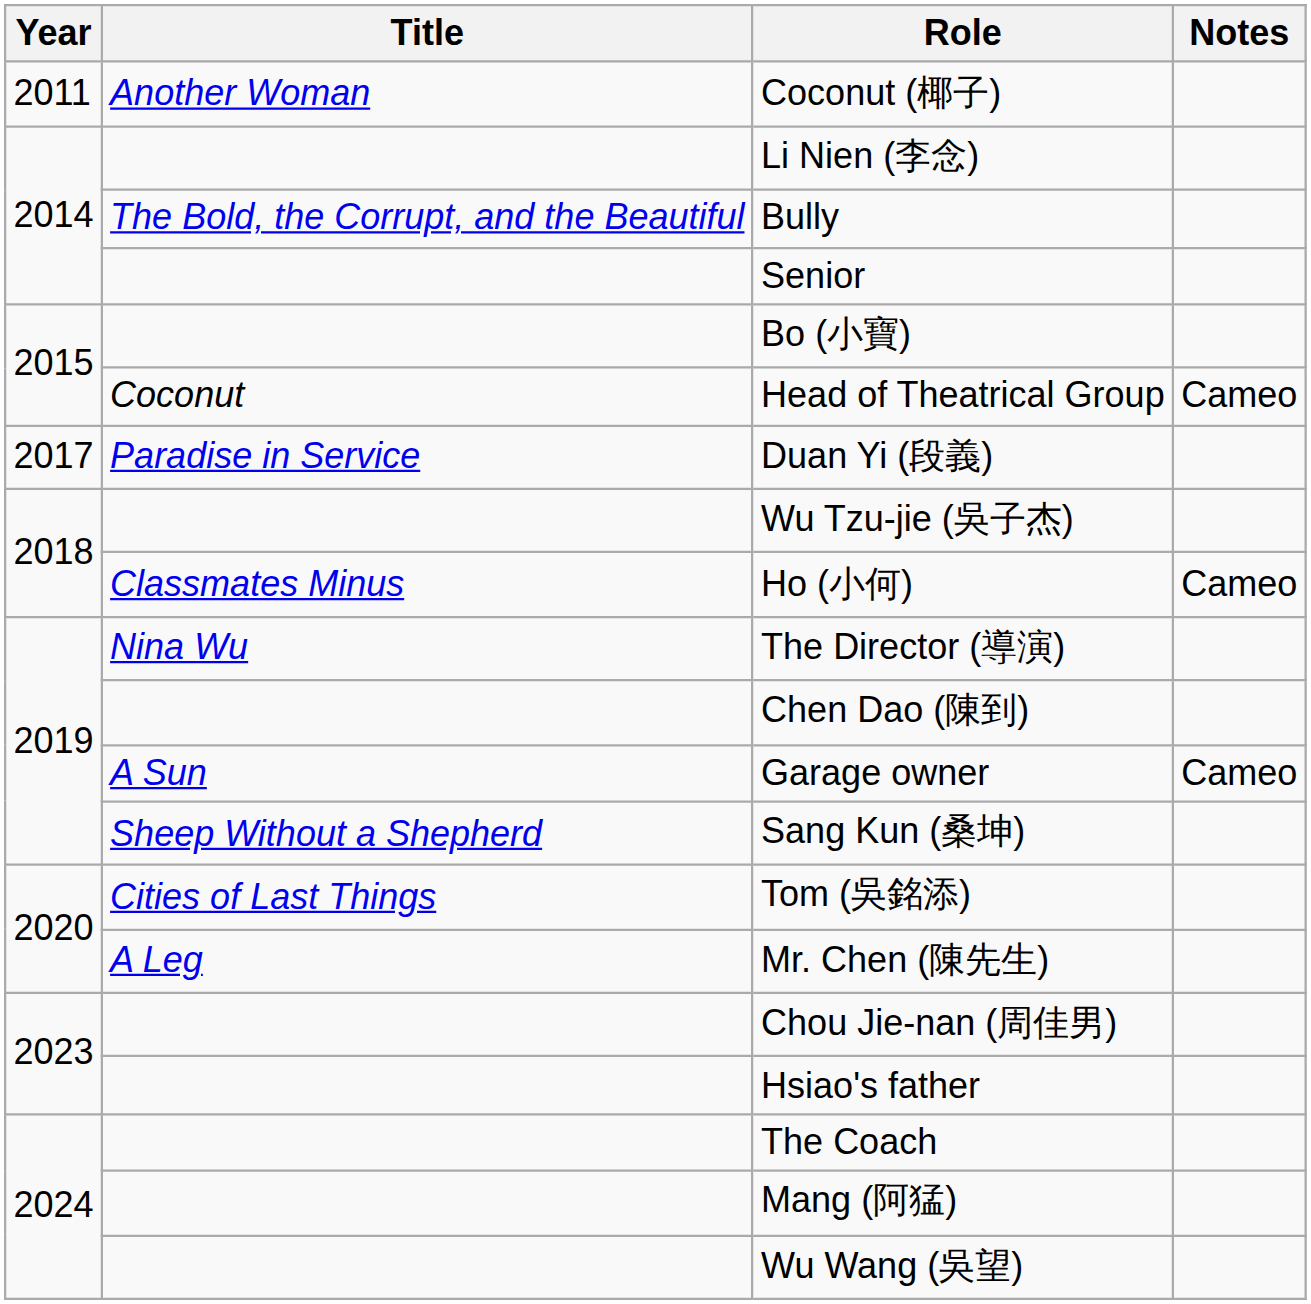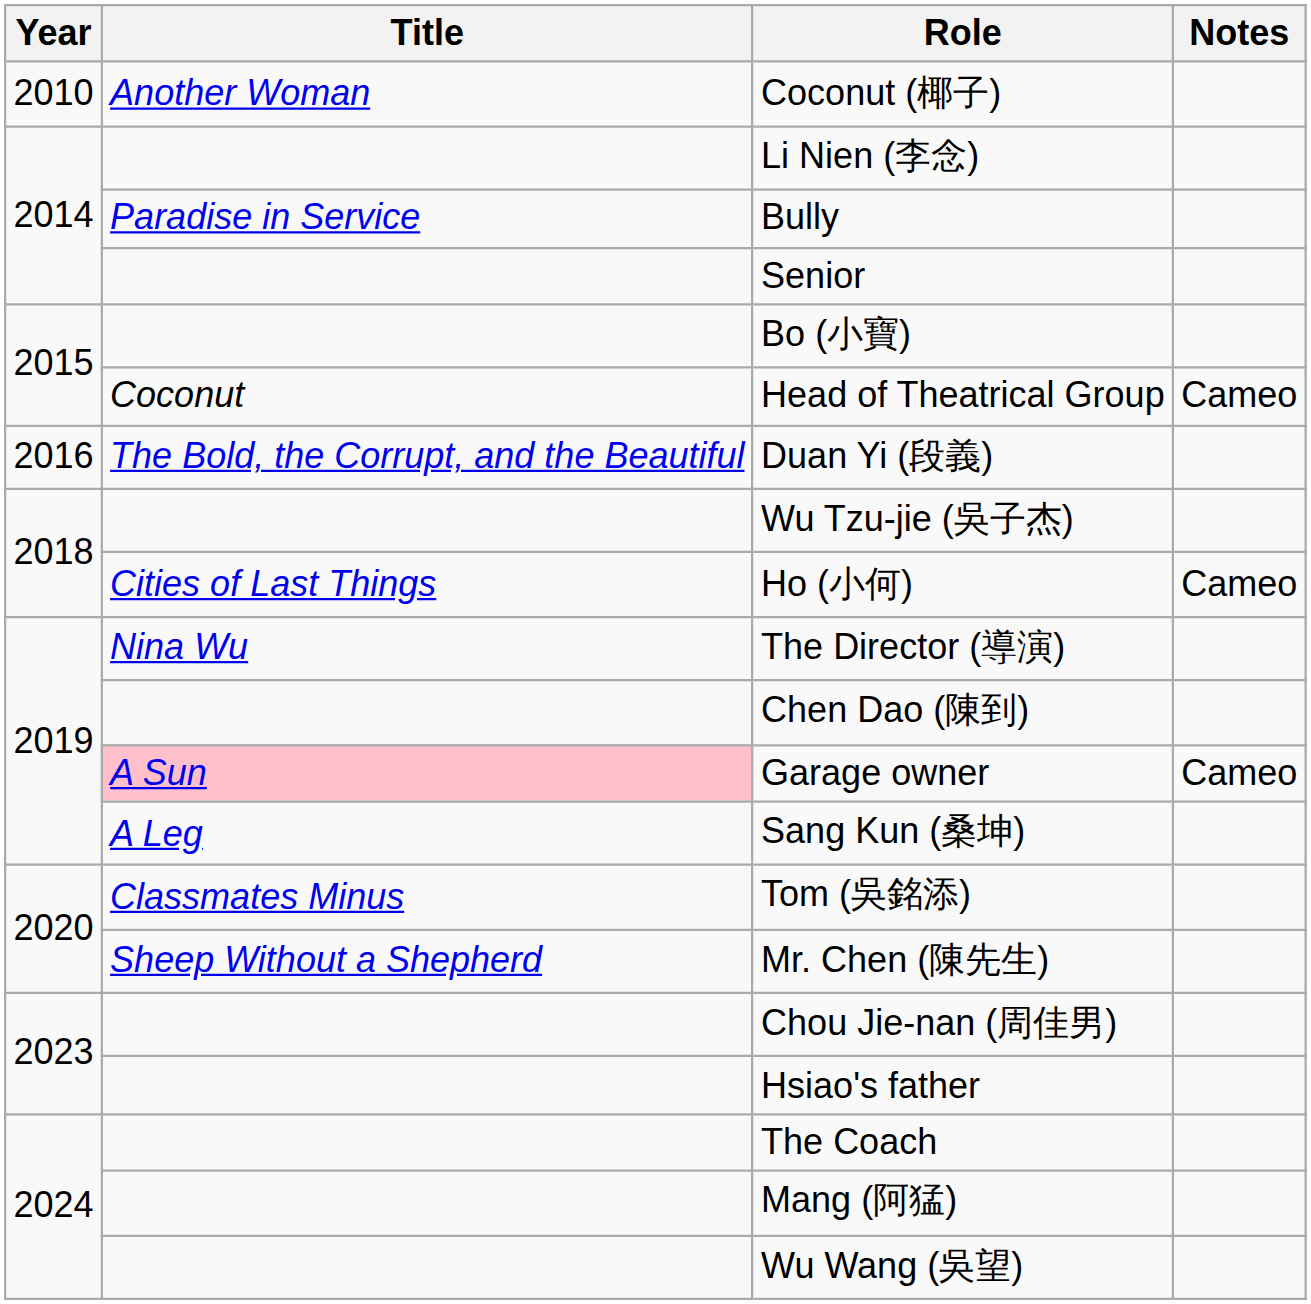Coconut (椰子) | Year: 2011 -> 2010
Bully | Title: The Bold, the Corrupt, and the Beautiful -> Paradise in Service
Duan Yi (段義) | Year: 2017 -> 2016
Duan Yi (段義) | Title: Paradise in Service -> The Bold, the Corrupt, and the Beautiful
Ho (小何) | Title: Classmates Minus -> Cities of Last Things
Garage owner | Title: no background -> pink background
Sang Kun (桑坤) | Title: Sheep Without a Shepherd -> A Leg
Tom (吳銘添) | Title: Cities of Last Things -> Classmates Minus
Mr. Chen (陳先生) | Title: A Leg -> Sheep Without a Shepherd
